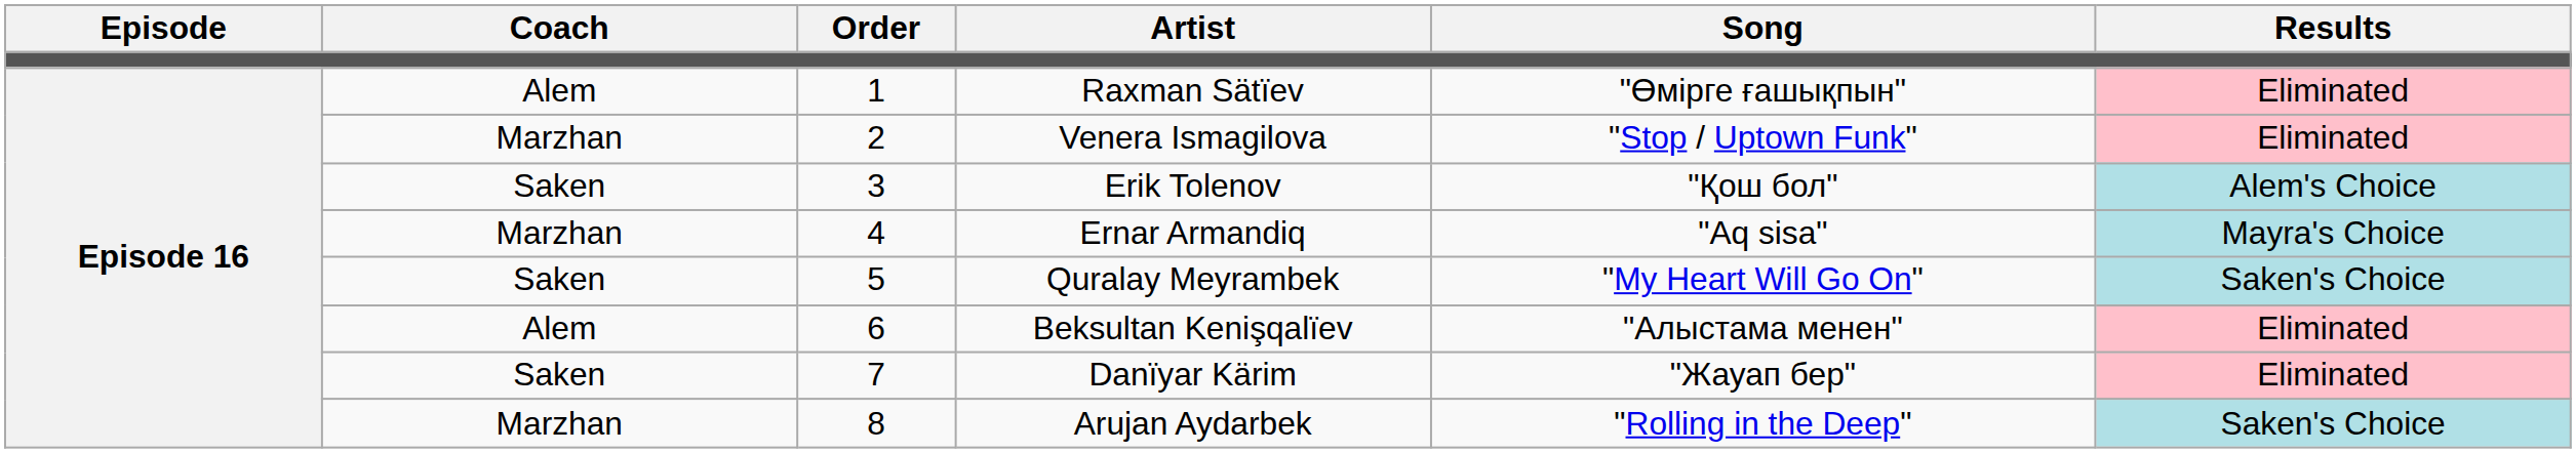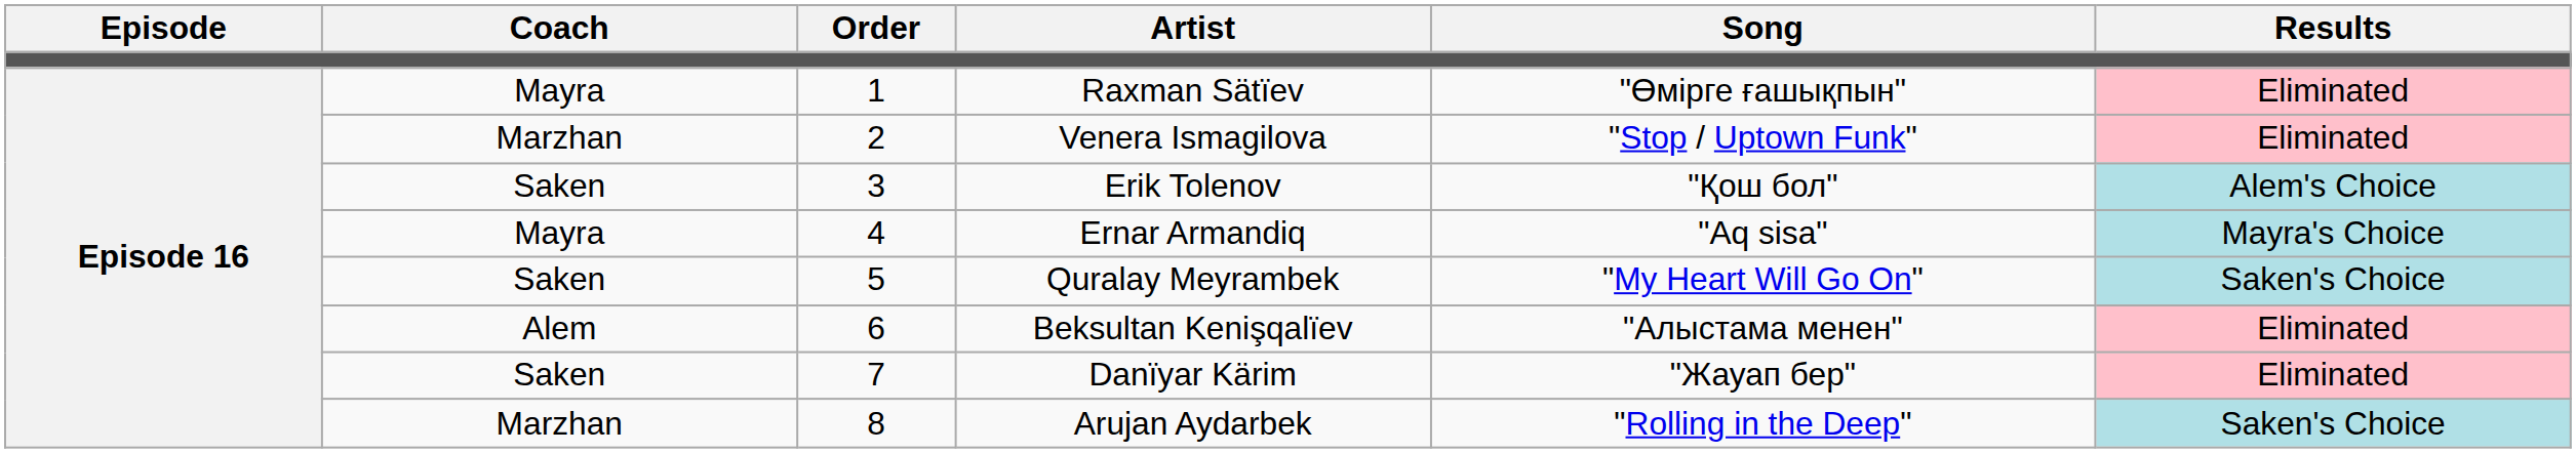Raxman Sätïev | Coach: Alem -> Mayra
Ernar Armandiq | Coach: Marzhan -> Mayra
